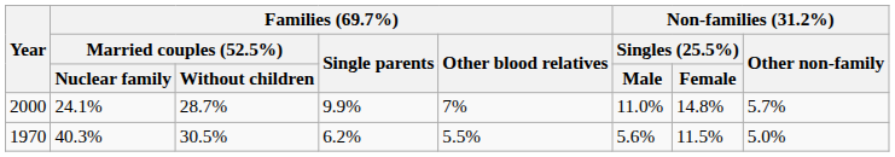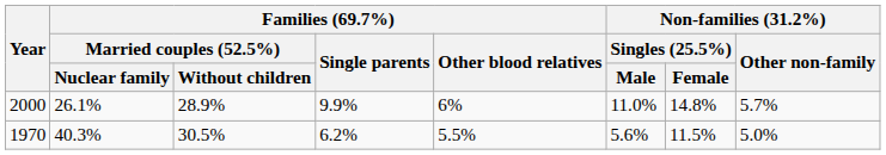2000 | Families (69.7%) / Married couples (52.5%) / Nuclear family: 24.1% -> 26.1%
2000 | column 3: 28.7% -> 28.9%
2000 | Families (69.7%) / Other blood relatives: 7% -> 6%
